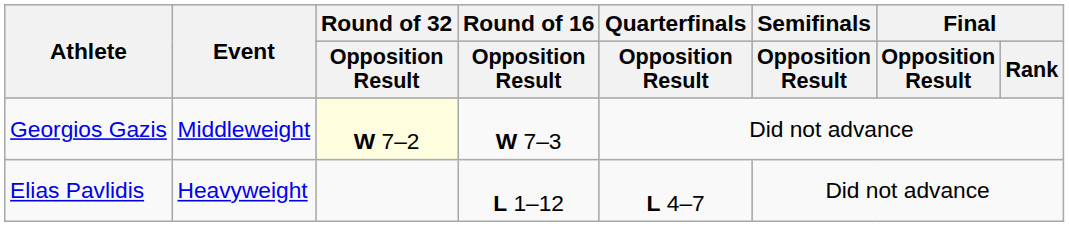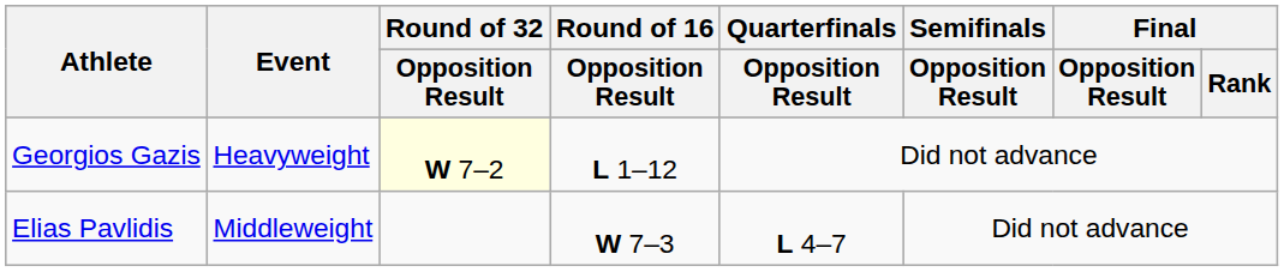Georgios Gazis | Event: Middleweight -> Heavyweight
Georgios Gazis | Round of 16 / Opposition Result: W 7–3 -> L 1–12
Elias Pavlidis | Event: Heavyweight -> Middleweight
Elias Pavlidis | Round of 16 / Opposition Result: L 1–12 -> W 7–3
